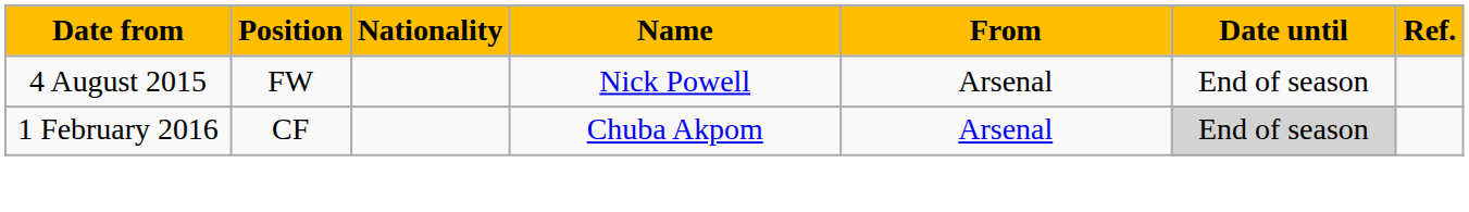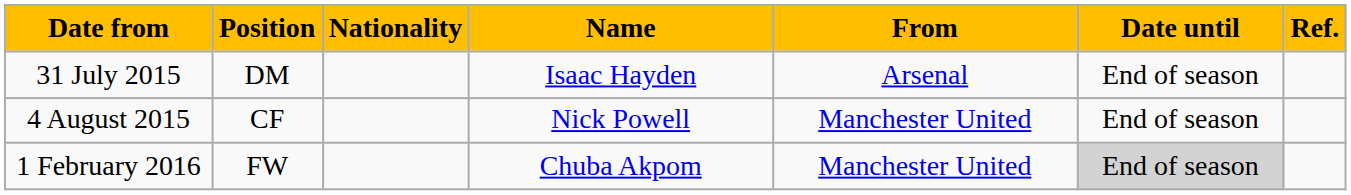+ row: 31 July 2015 | DM | Isaac Hayden | Arsenal | End of season
4 August 2015 | Position: FW -> CF
4 August 2015 | From: Arsenal -> Manchester United
1 February 2016 | Position: CF -> FW
1 February 2016 | From: Arsenal -> Manchester United
